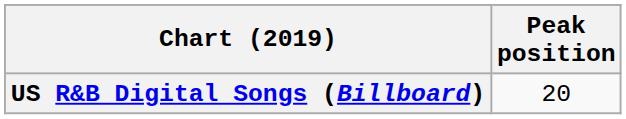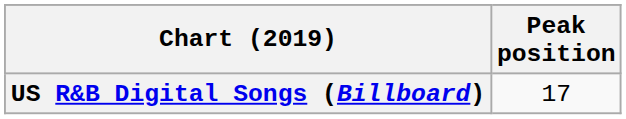US R&B Digital Songs (Billboard) | Peak position: 20 -> 17
